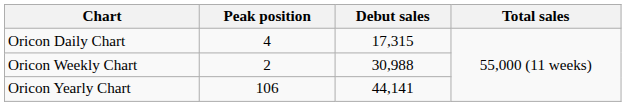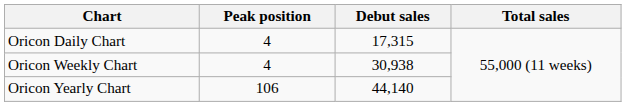Oricon Weekly Chart | Peak position: 2 -> 4
Oricon Weekly Chart | Debut sales: 30,988 -> 30,938
Oricon Yearly Chart | Debut sales: 44,141 -> 44,140
